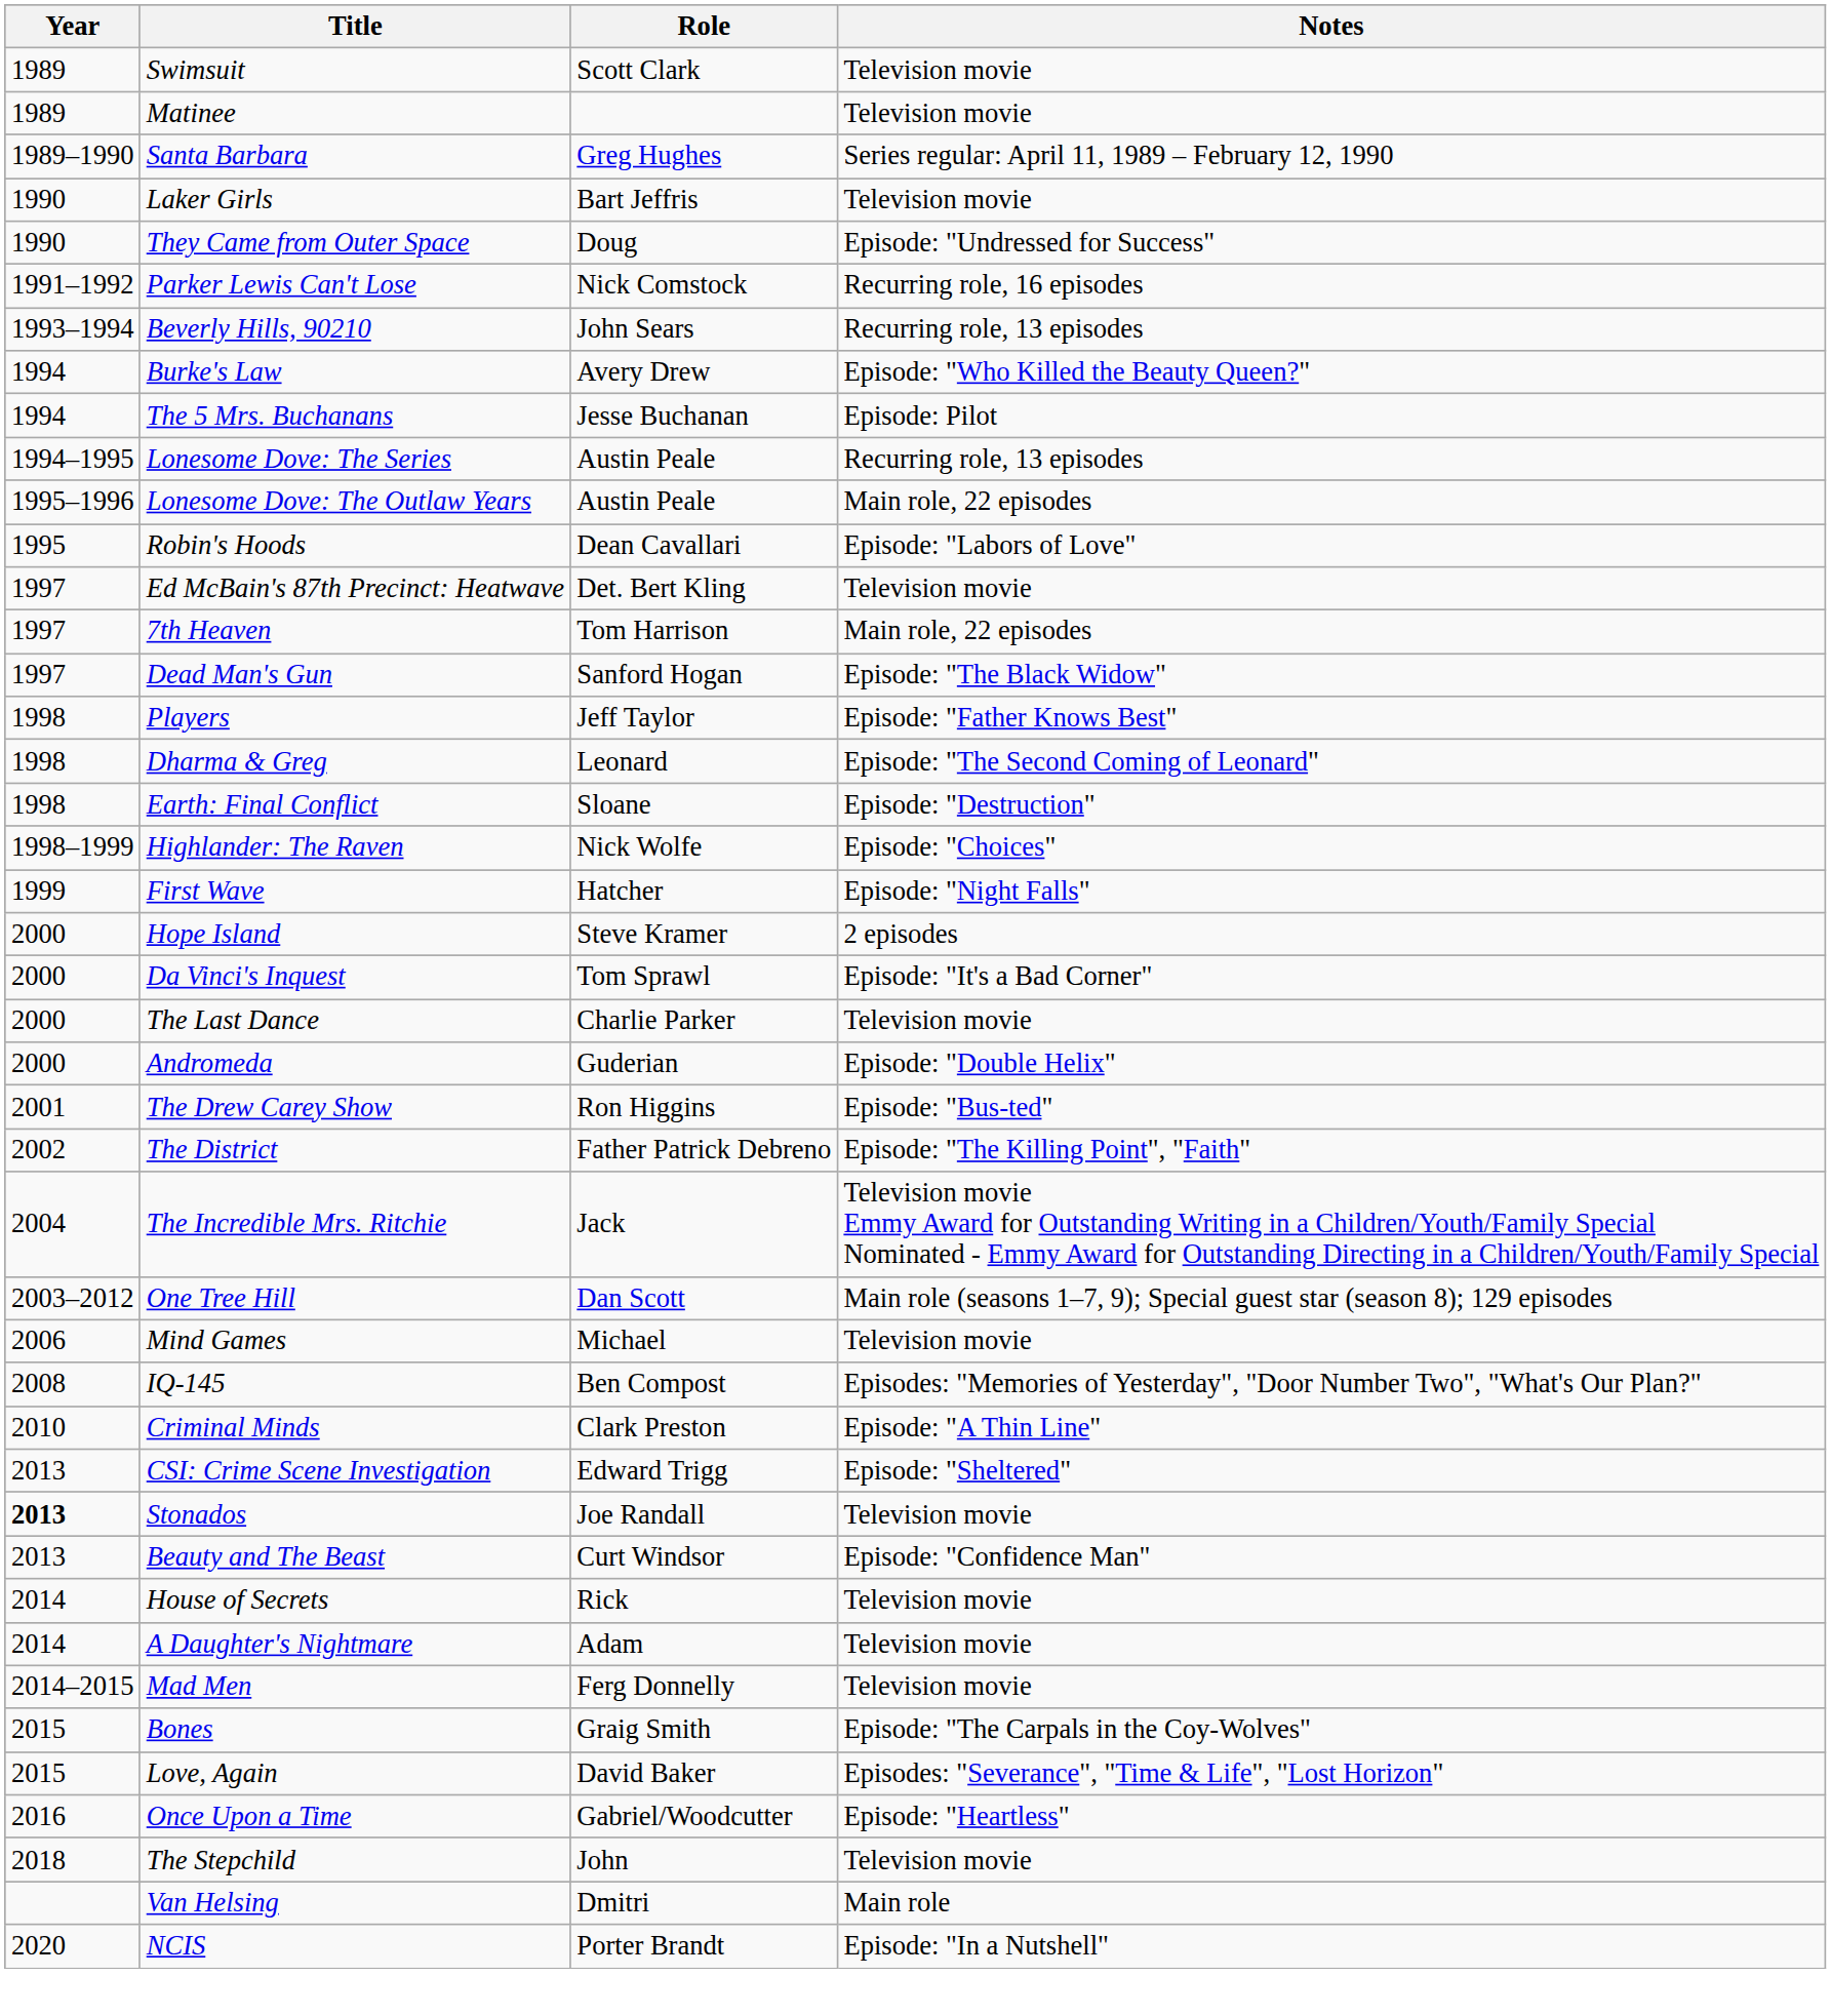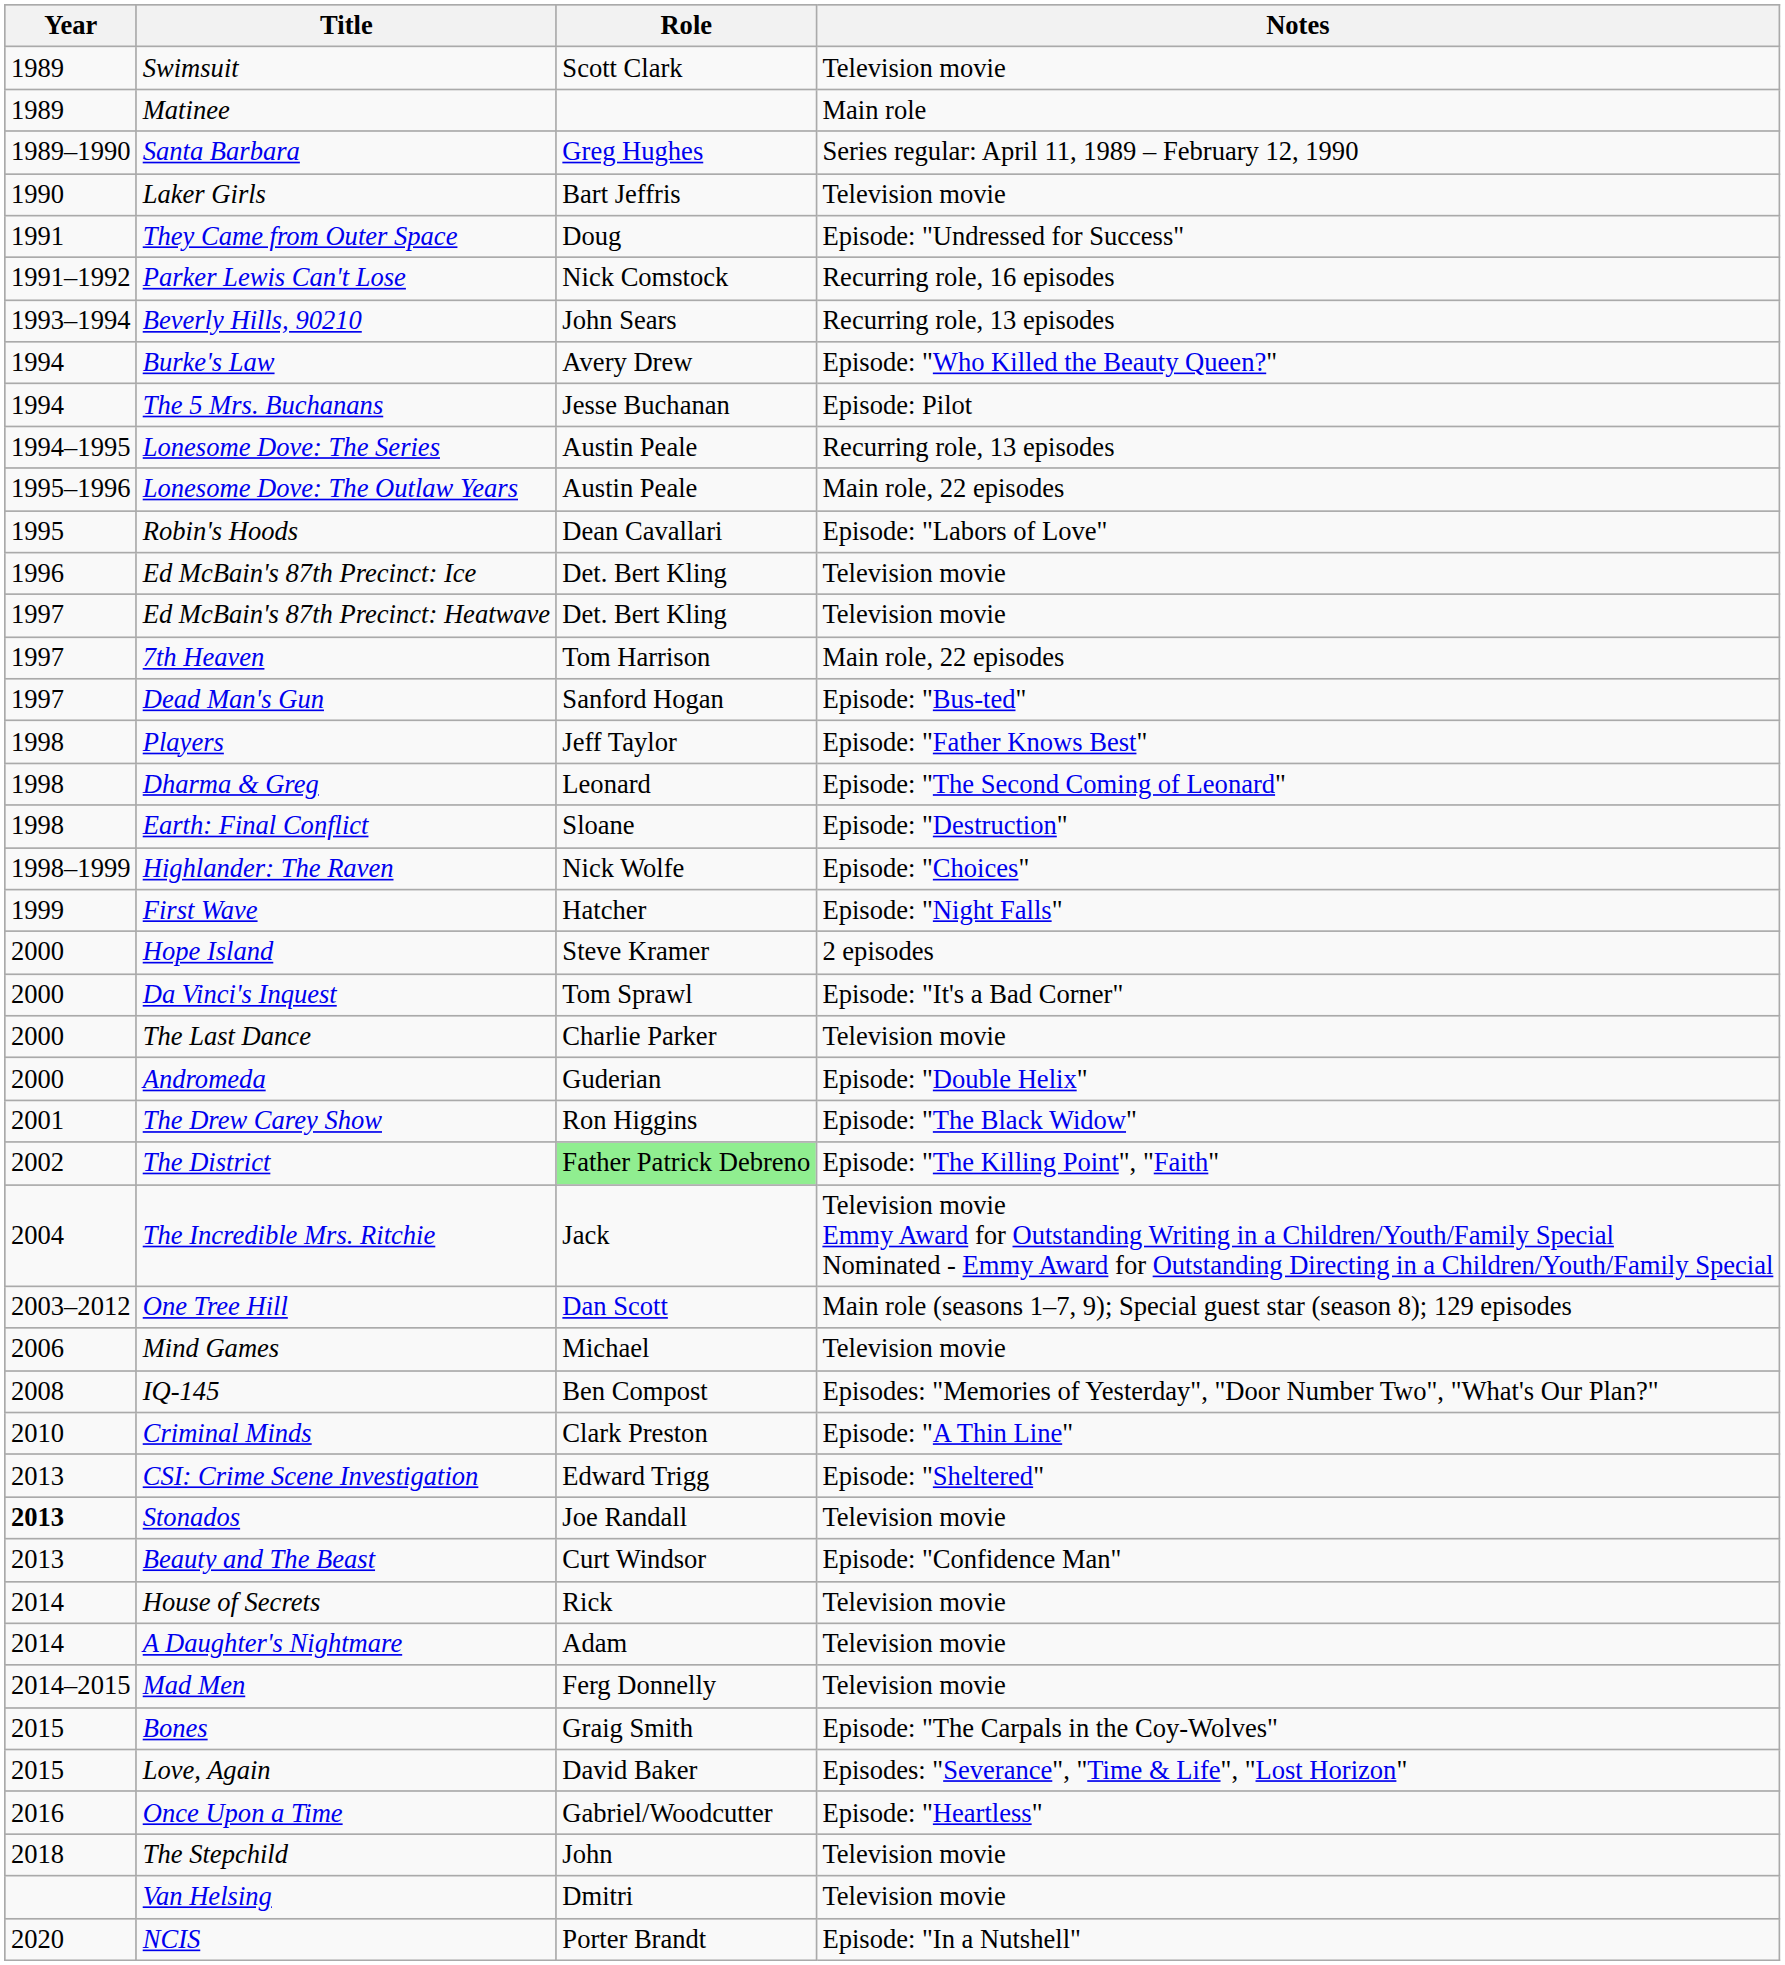Matinee | Notes: Television movie -> Main role
They Came from Outer Space | Year: 1990 -> 1991
+ row: 1996 | Ed McBain's 87th Precinct: Ice | Det. Bert Kling | Television movie
Dead Man's Gun | Notes: Episode: "The Black Widow" -> Episode: "Bus-ted"
The Drew Carey Show | Notes: Episode: "Bus-ted" -> Episode: "The Black Widow"
The District | Role: no background -> lightgreen background
Van Helsing | Notes: Main role -> Television movie
